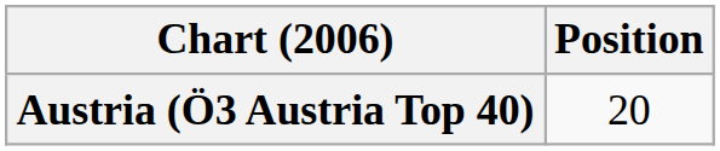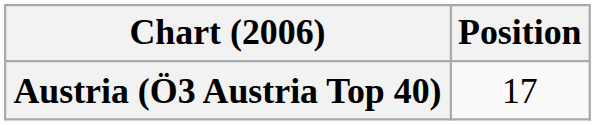Austria (Ö3 Austria Top 40) | Position: 20 -> 17
